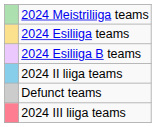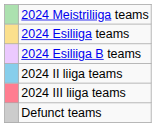rows swapped: 2024 III liiga teams <-> Defunct teams
